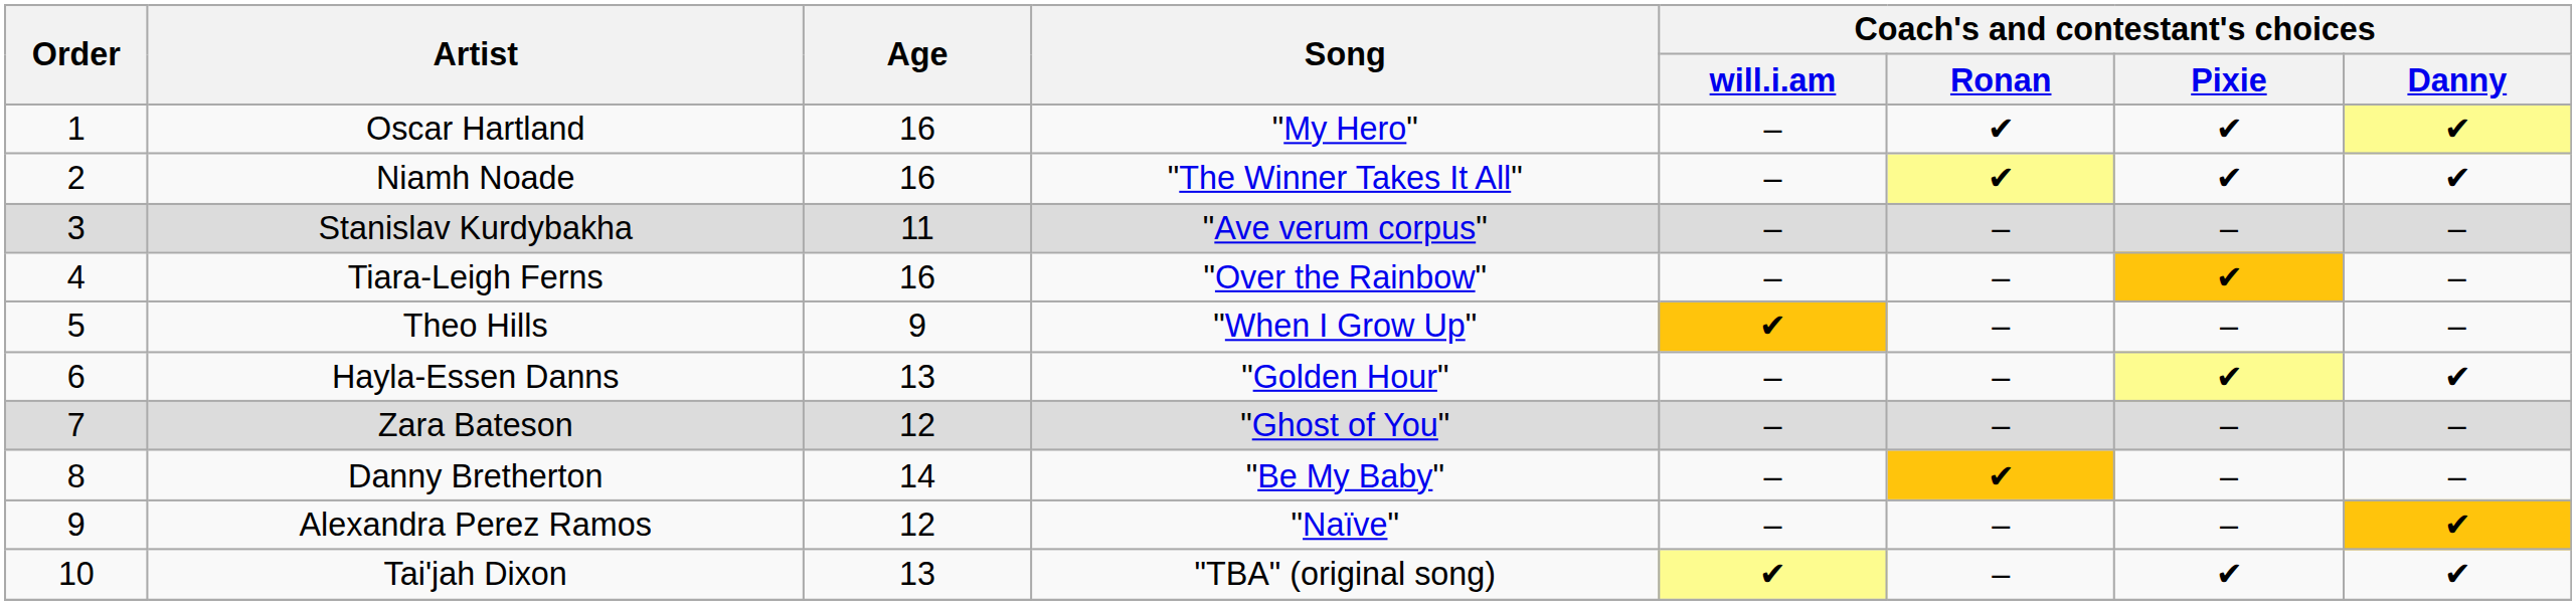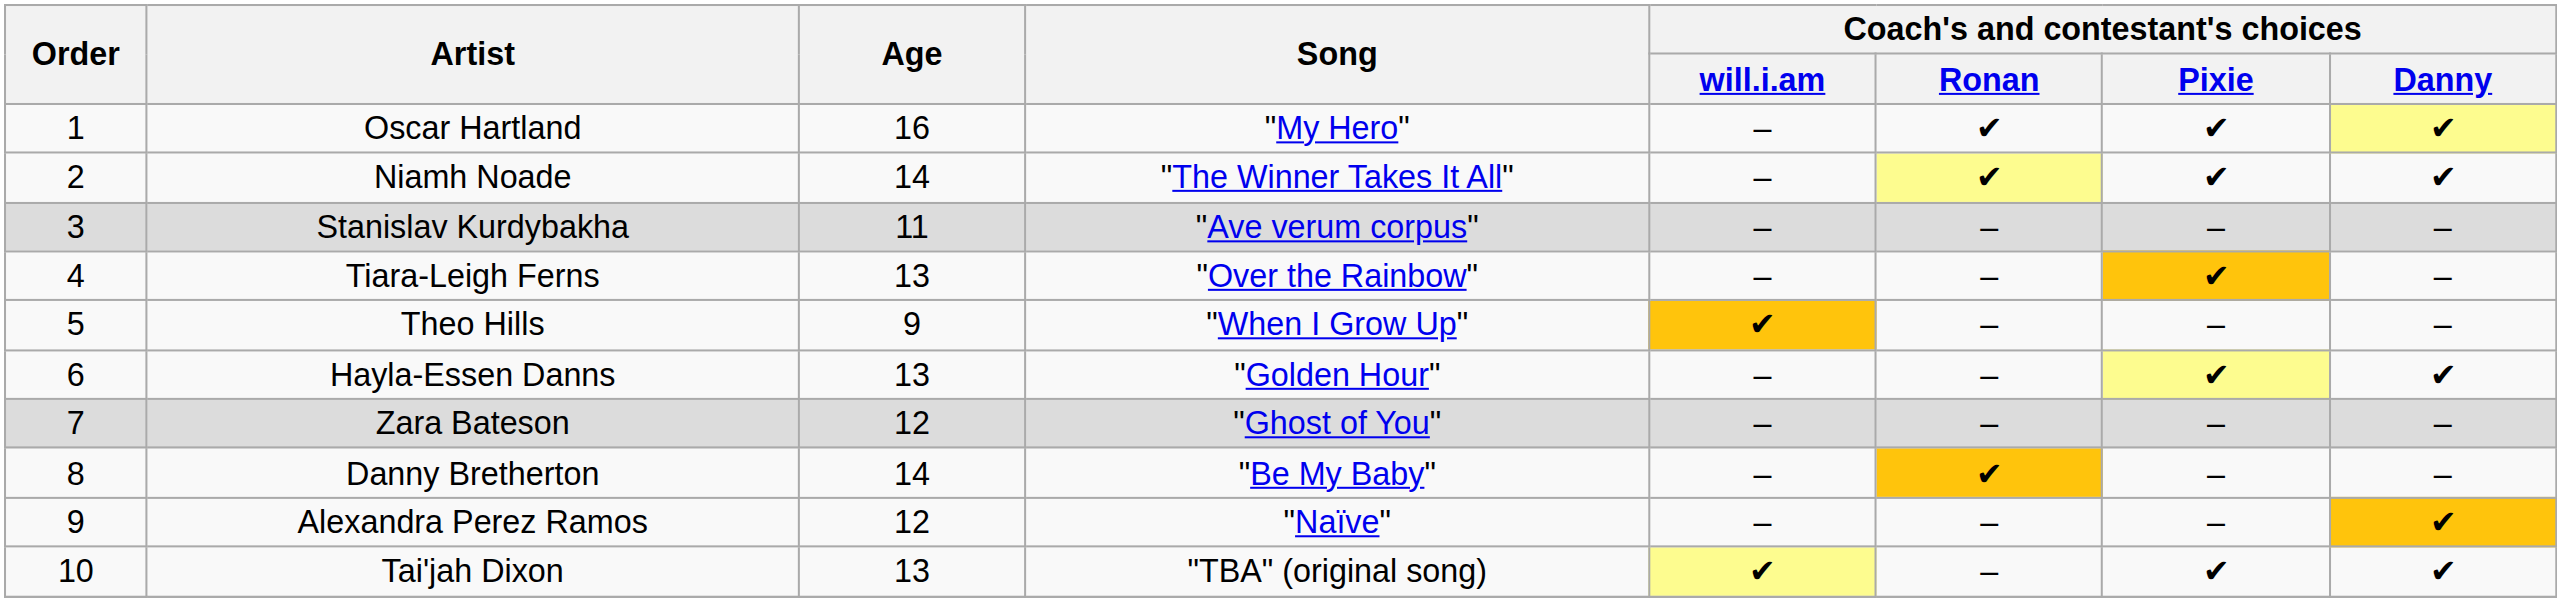Niamh Noade | Age: 16 -> 14
Tiara-Leigh Ferns | Age: 16 -> 13
